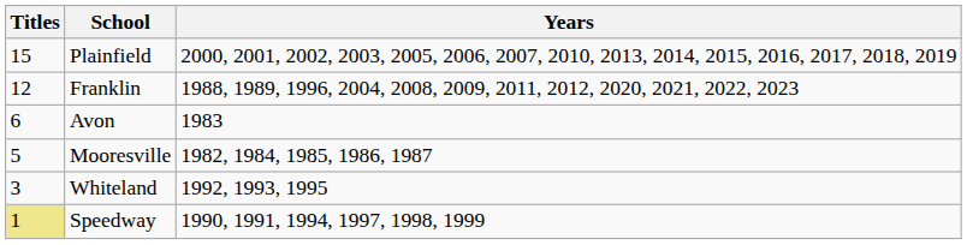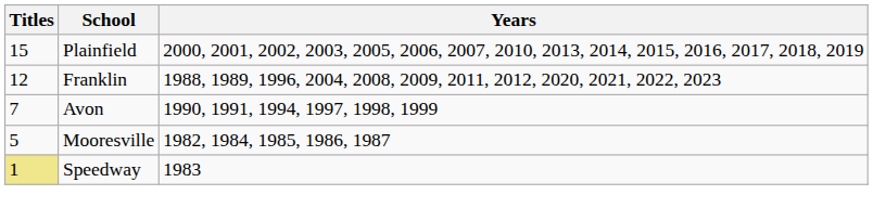Avon | Titles: 6 -> 7
Avon | Years: 1983 -> 1990, 1991, 1994, 1997, 1998, 1999
- row: 3 | Whiteland | 1992, 1993, 1995
Speedway | Years: 1990, 1991, 1994, 1997, 1998, 1999 -> 1983
